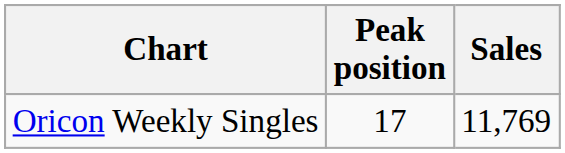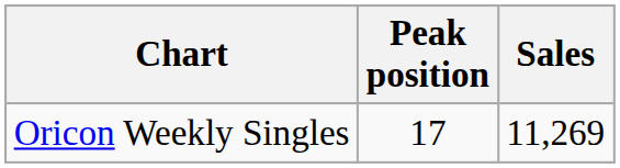Oricon Weekly Singles | Sales: 11,769 -> 11,269
